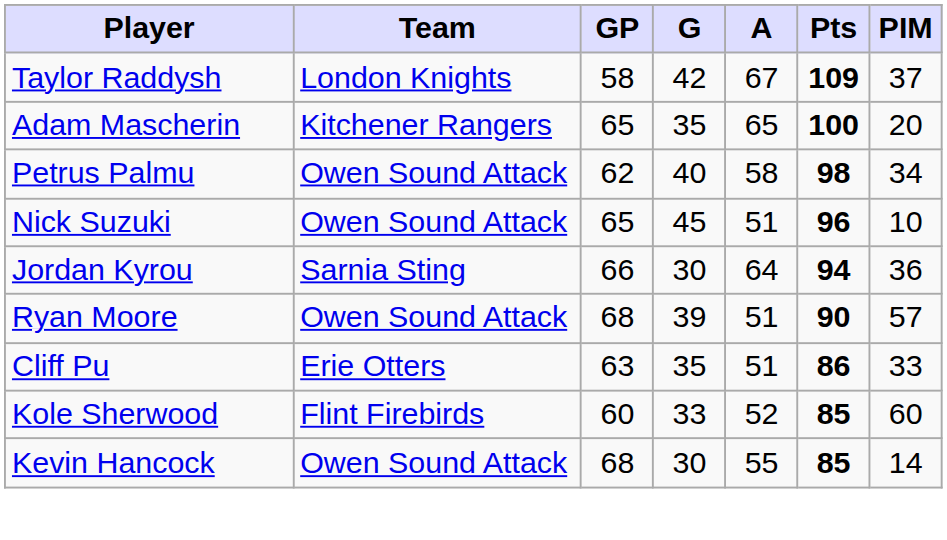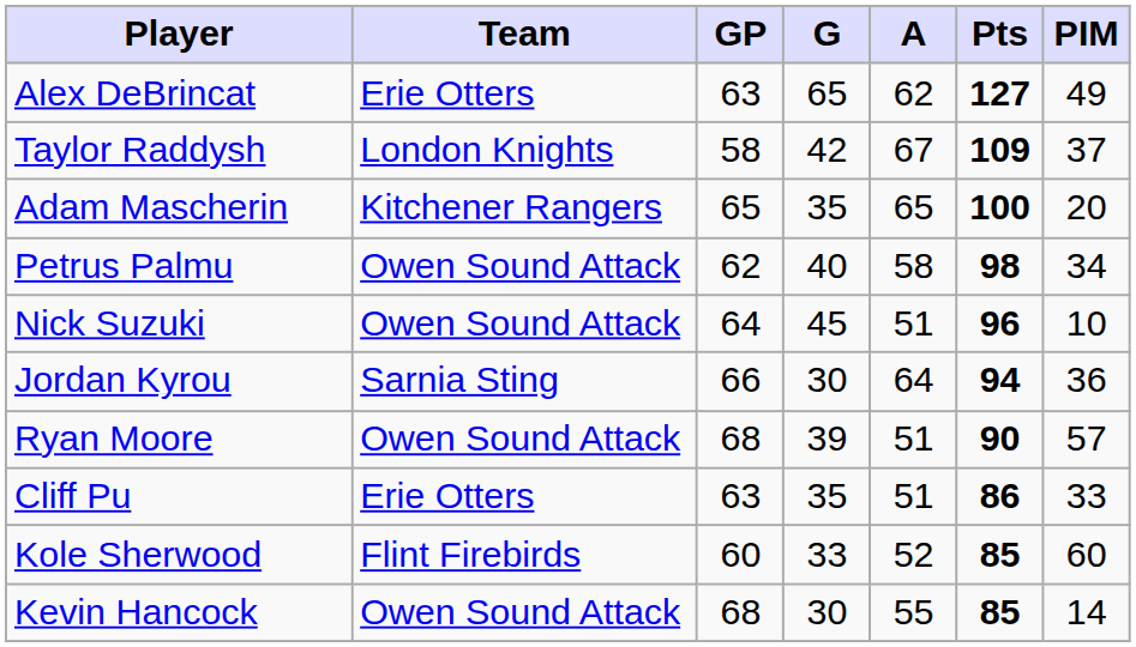+ row: Alex DeBrincat | Erie Otters | 63 | 65 | 62 | 127 | 49
Nick Suzuki | GP: 65 -> 64
